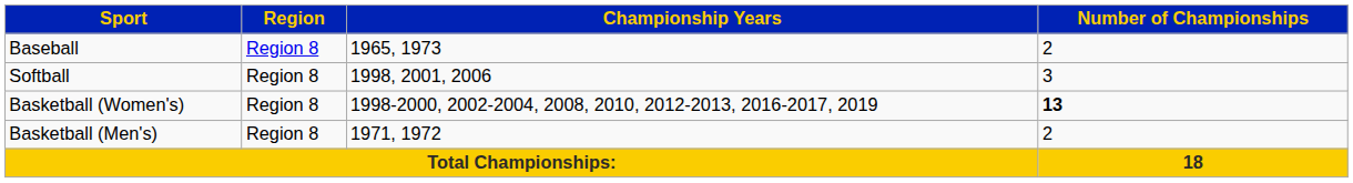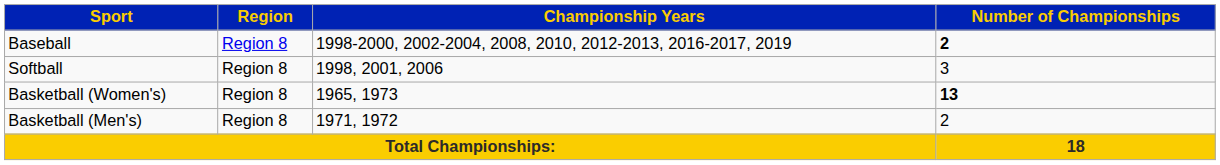Baseball | Championship Years: 1965, 1973 -> 1998-2000, 2002-2004, 2008, 2010, 2012-2013, 2016-2017, 2019
Baseball | Number of Championships: normal -> bold
Basketball (Women's) | Championship Years: 1998-2000, 2002-2004, 2008, 2010, 2012-2013, 2016-2017, 2019 -> 1965, 1973
